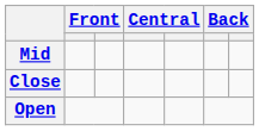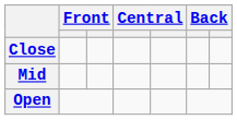rows swapped: Close <-> Mid
